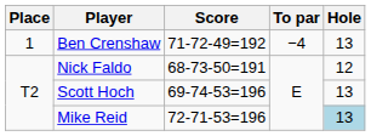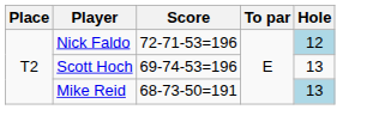- row: 1 | Ben Crenshaw | 71-72-49=192 | −4 | 13
Nick Faldo | Score: 68-73-50=191 -> 72-71-53=196
Nick Faldo | Hole: no background -> lightblue background
Mike Reid | Score: 72-71-53=196 -> 68-73-50=191
